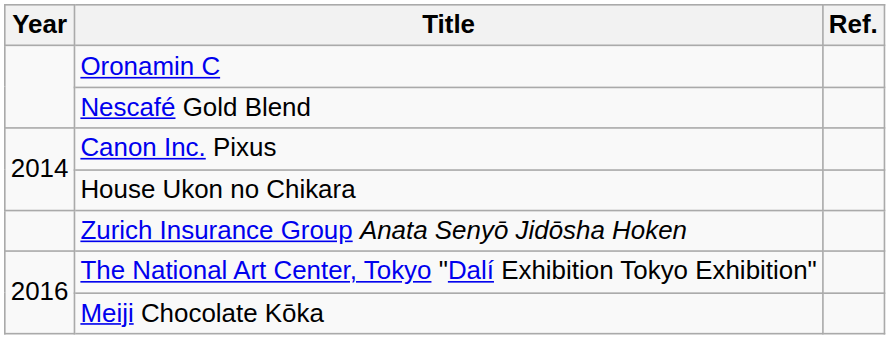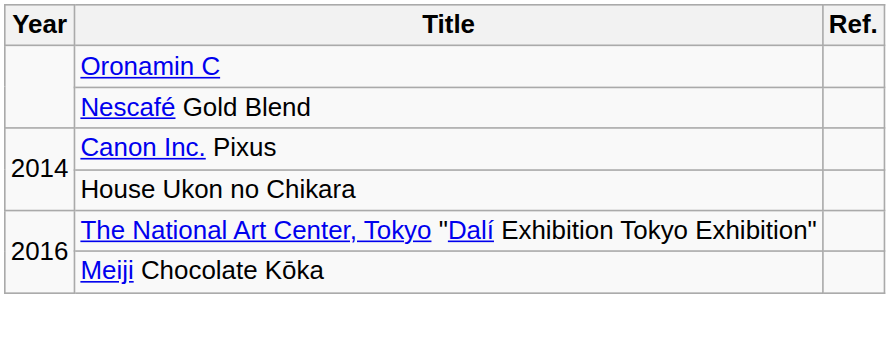- row: Zurich Insurance Group Anata Senyō Jidōsha Hoken
